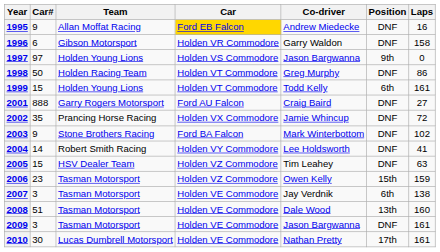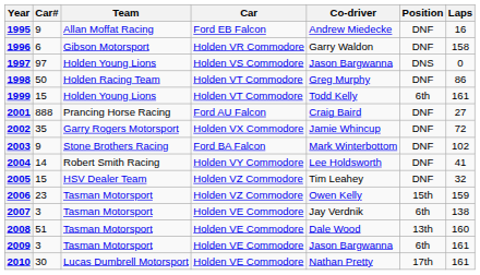1995 | Car: gold background -> no background
1997 | Position: 9th -> DNS
2001 | Team: Garry Rogers Motorsport -> Prancing Horse Racing
2002 | Team: Prancing Horse Racing -> Garry Rogers Motorsport
2005 | Laps: 63 -> 32
2009 | Position: DNF -> 6th
